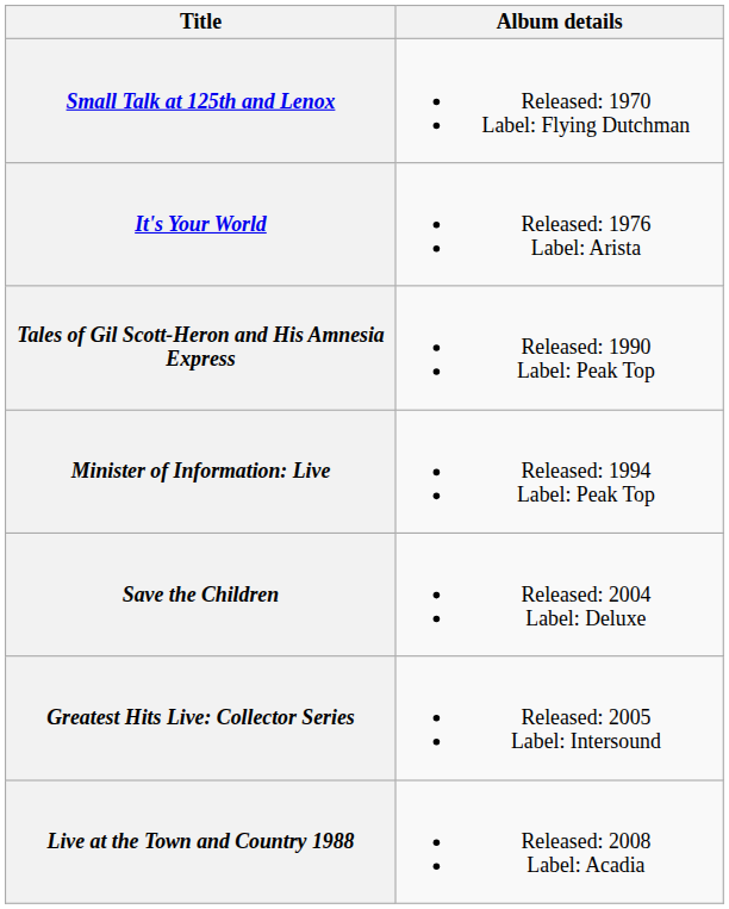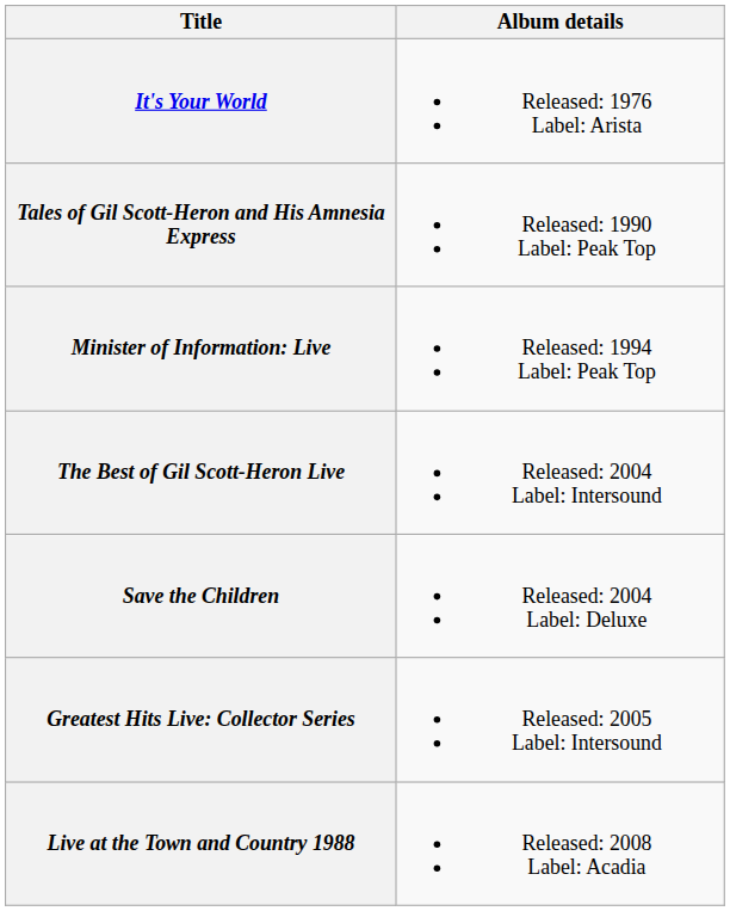- row: Small Talk at 125th and Lenox | Released: 1970 Label: Flying Dutchman
+ row: The Best of Gil Scott-Heron Live | Released: 2004 Label: Intersound
